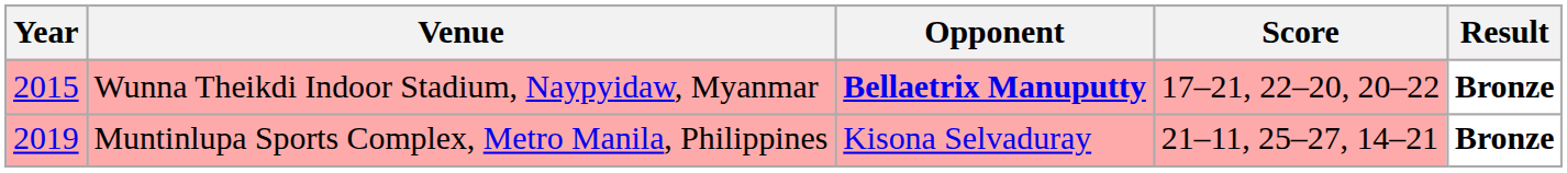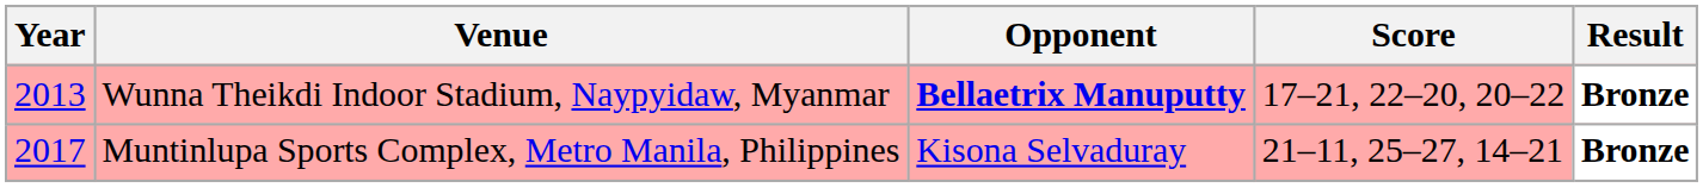Wunna Theikdi Indoor Stadium, Naypyidaw, Myanmar | Year: 2015 -> 2013
Muntinlupa Sports Complex, Metro Manila, Philippines | Year: 2019 -> 2017
